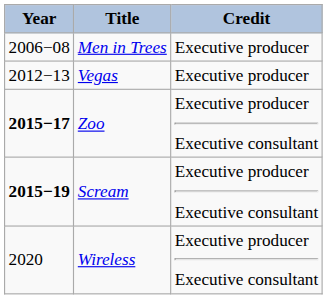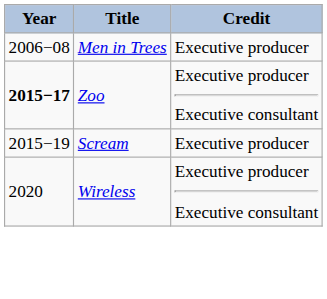- row: 2012−13 | Vegas | Executive producer
Scream | Year: bold -> normal
Scream | Credit: Executive producer Executive consultant -> Executive producer
